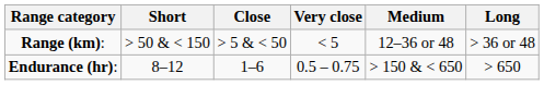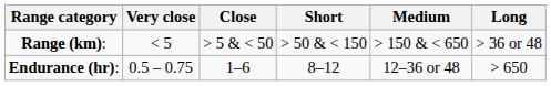columns swapped: Very close <-> Short
Range (km): | Medium: 12–36 or 48 -> > 150 & < 650
Endurance (hr): | Medium: > 150 & < 650 -> 12–36 or 48
